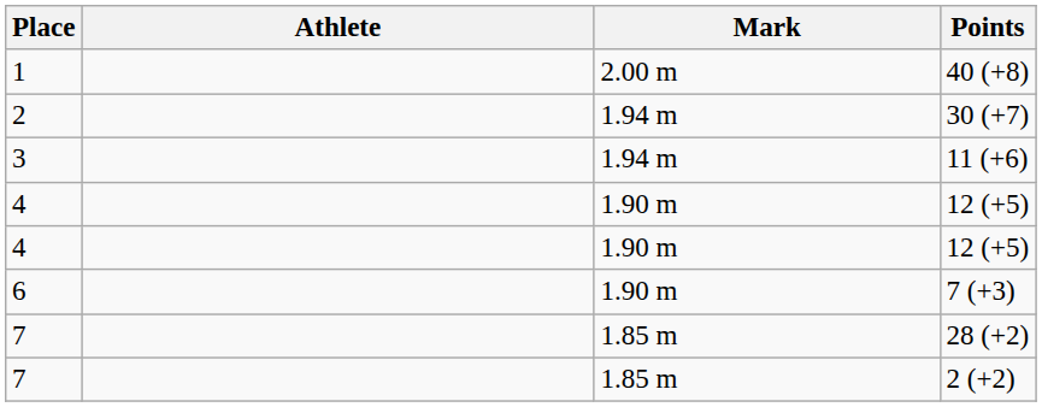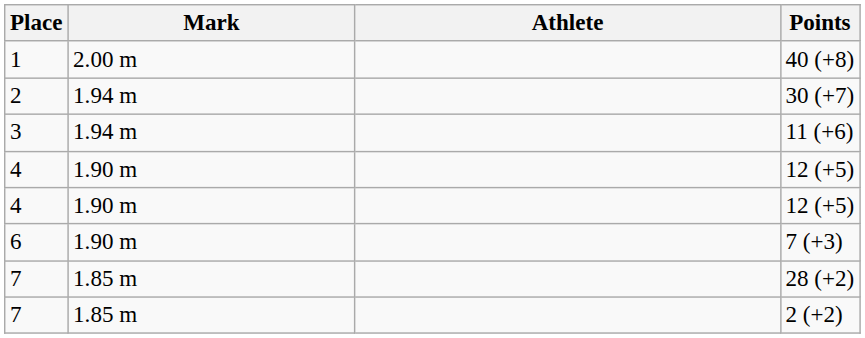columns swapped: Athlete <-> Mark
